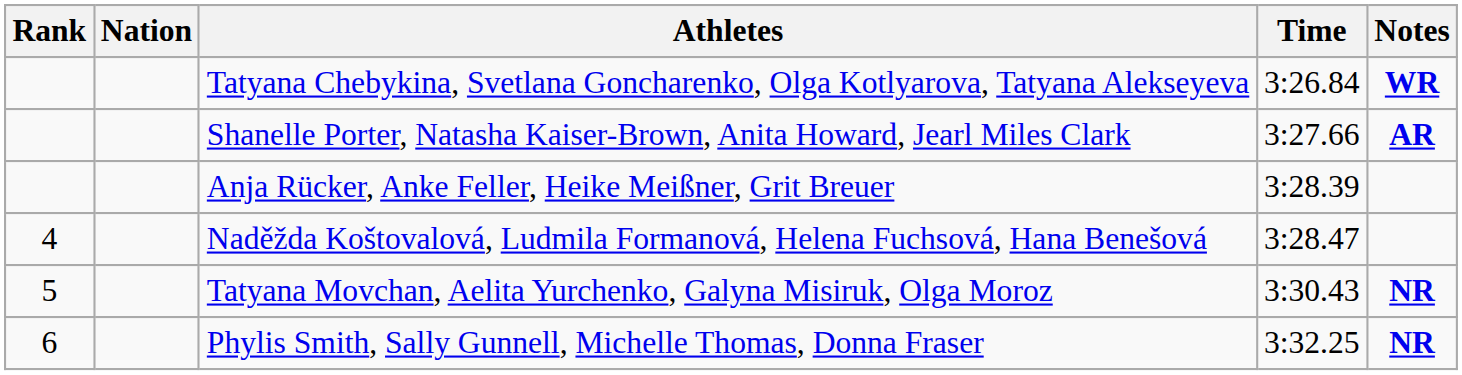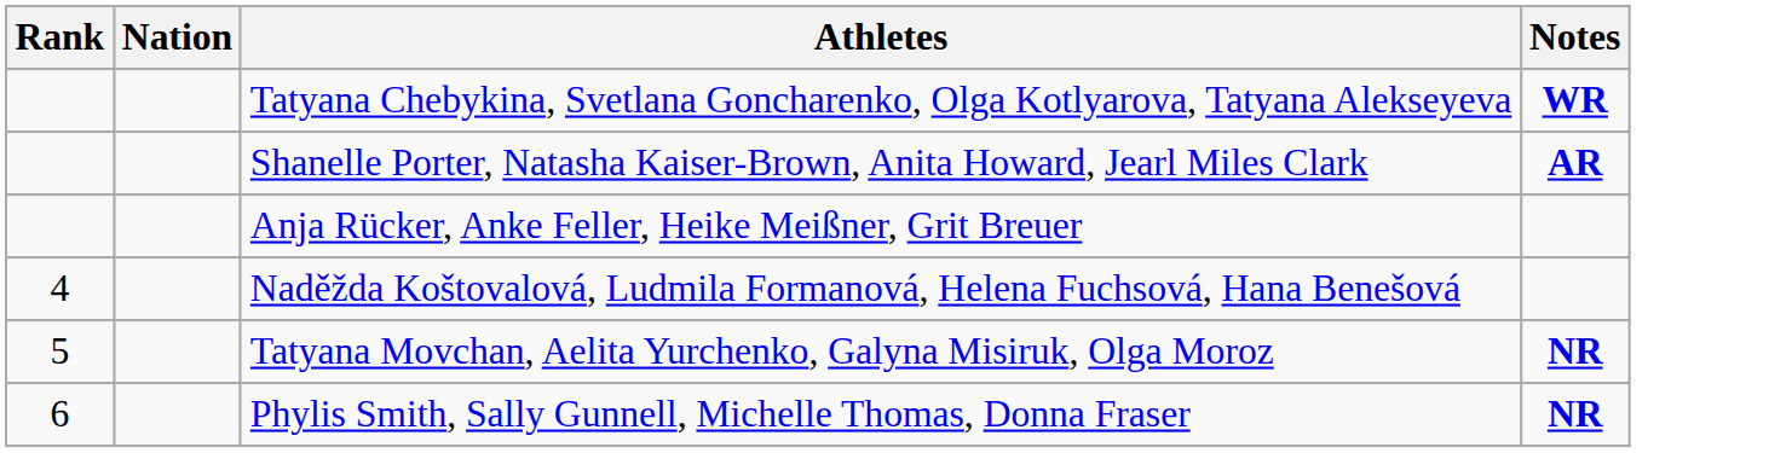- column: Time | 3:26.84 | 3:27.66 | 3:28.39 | 3:28.47 | 3:30.43 | 3:32.25
